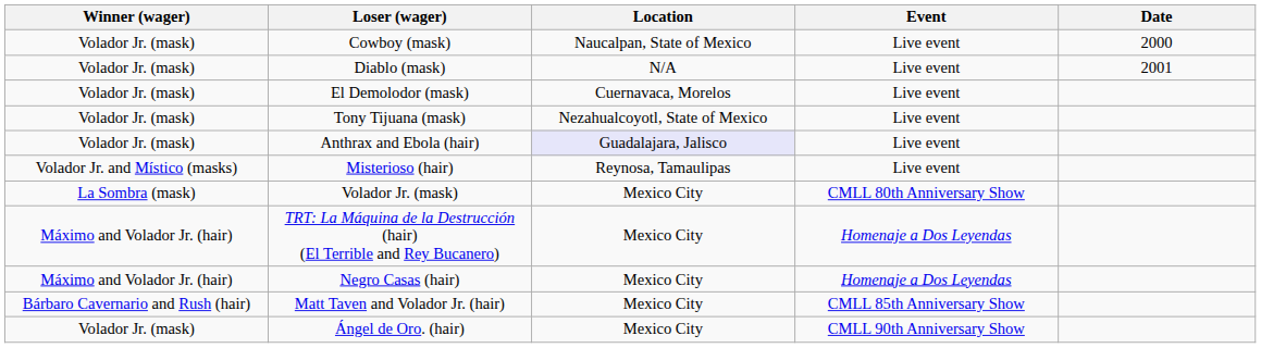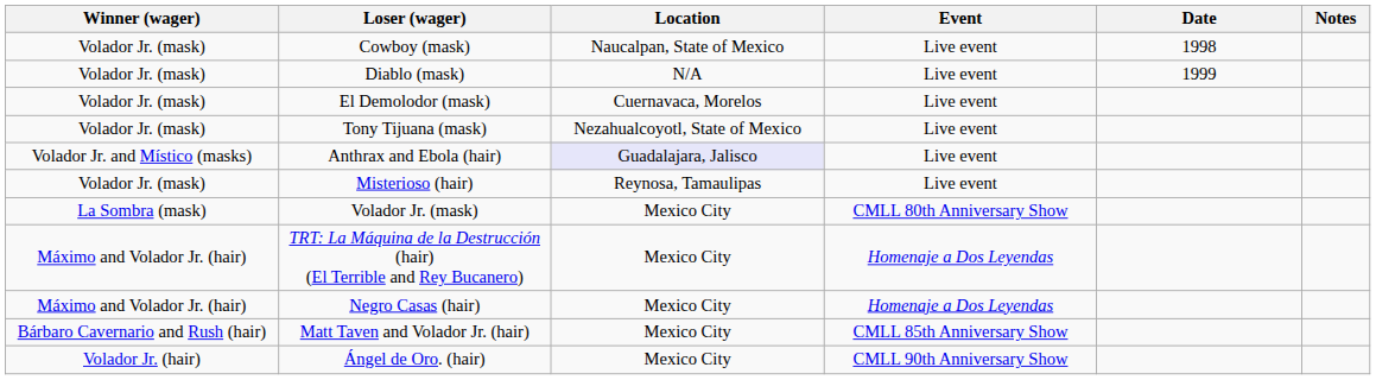+ column: Notes
Cowboy (mask) | Date: 2000 -> 1998
Diablo (mask) | Date: 2001 -> 1999
Anthrax and Ebola (hair) | Winner (wager): Volador Jr. (mask) -> Volador Jr. and Místico (masks)
Misterioso (hair) | Winner (wager): Volador Jr. and Místico (masks) -> Volador Jr. (mask)
Ángel de Oro. (hair) | Winner (wager): Volador Jr. (mask) -> Volador Jr. (hair)
